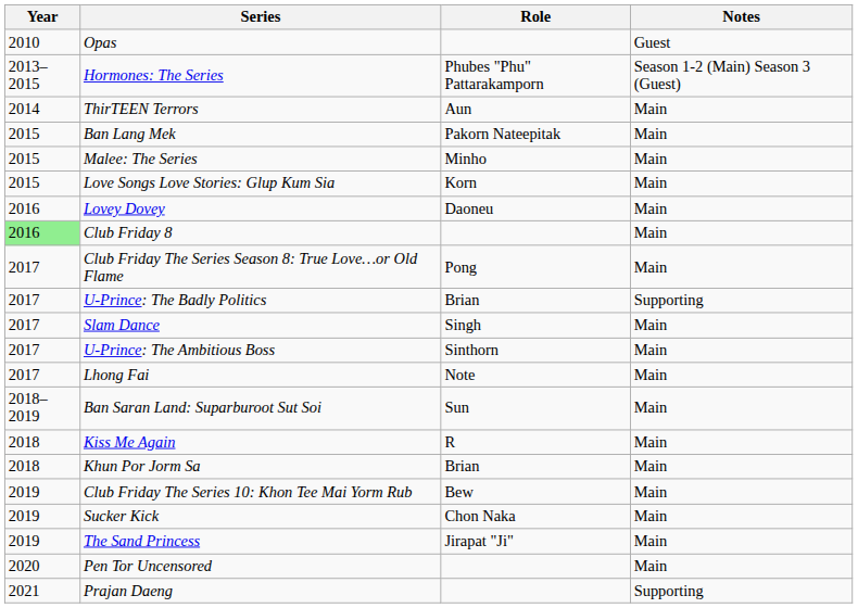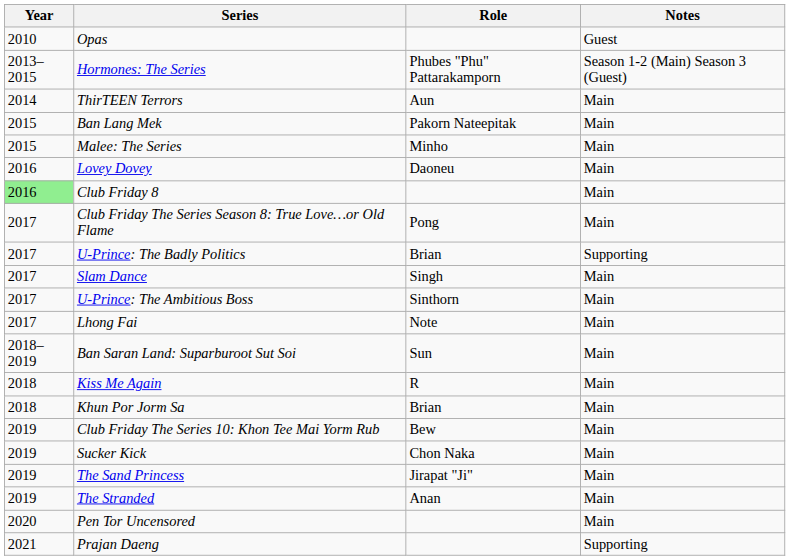- row: 2015 | Love Songs Love Stories: Glup Kum Sia | Korn | Main
+ row: 2019 | The Stranded | Anan | Main
